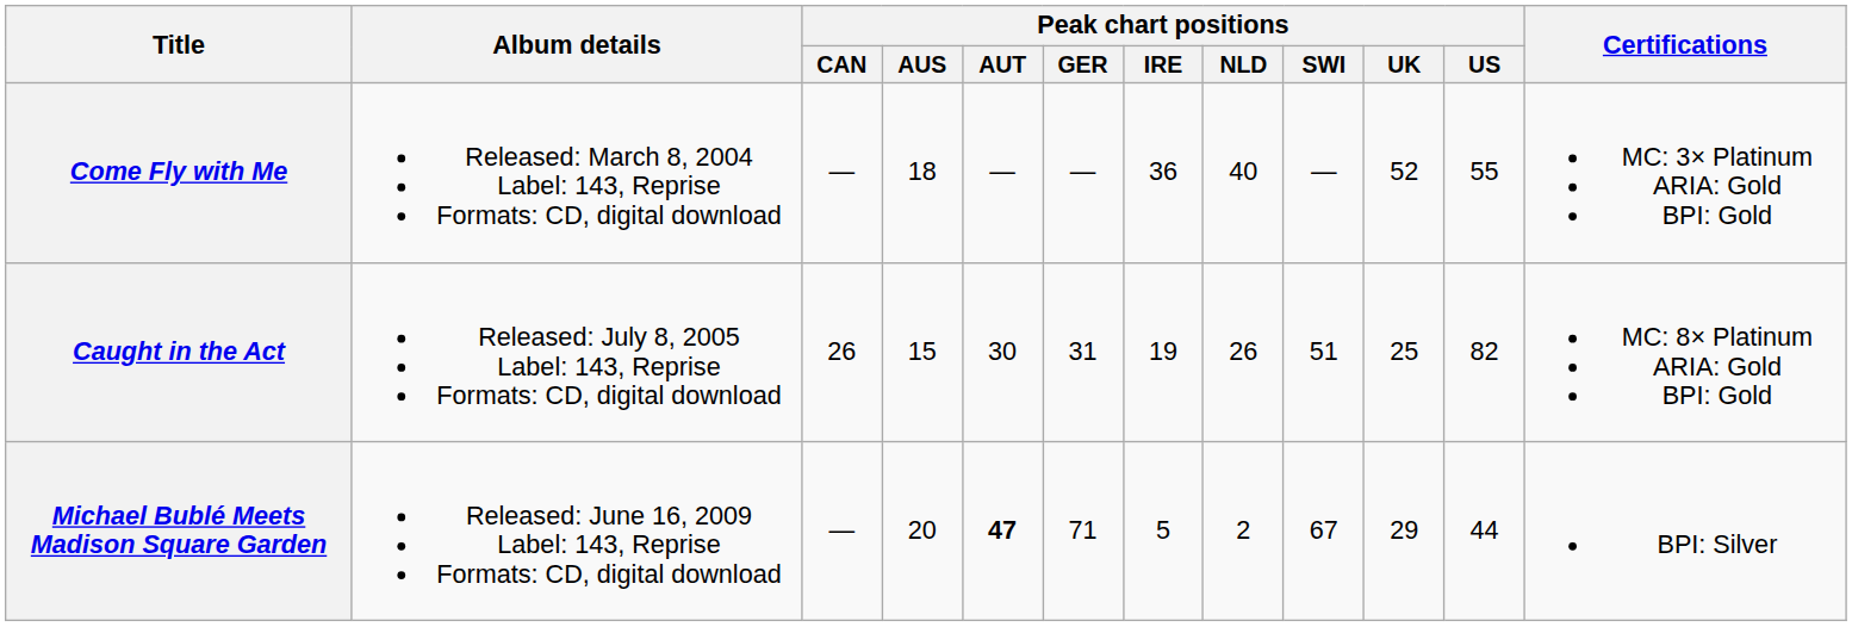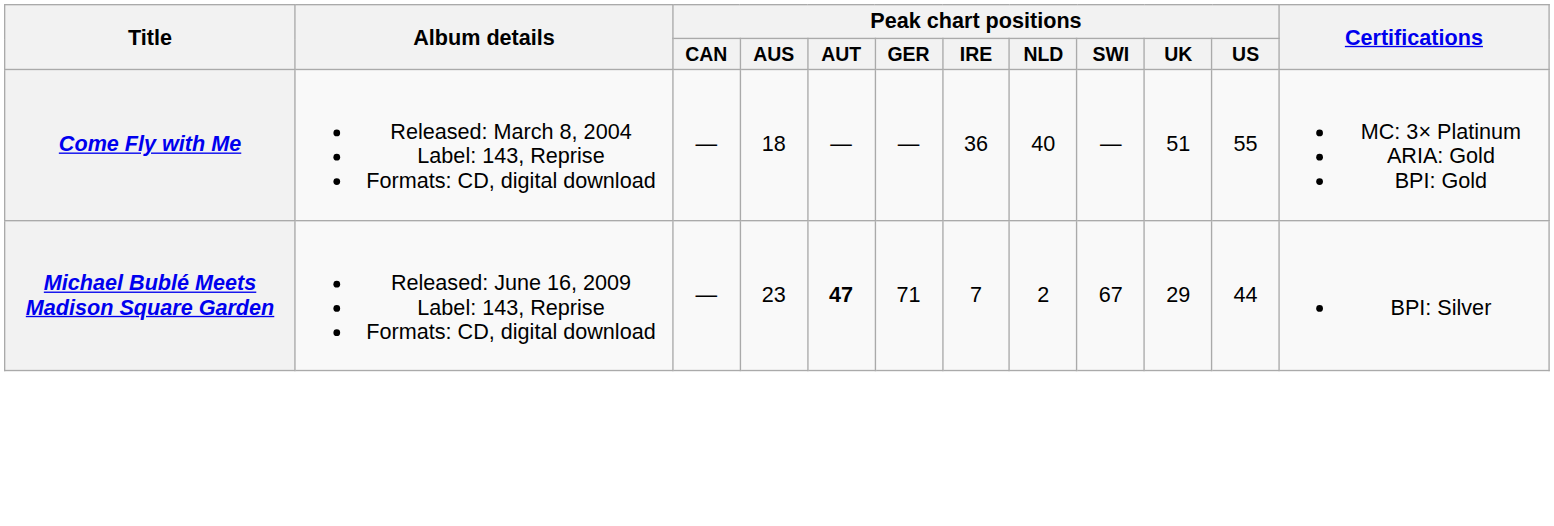Come Fly with Me | Peak chart positions / UK: 52 -> 51
- row: Caught in the Act | Released: July 8, 2005 Label: 143, Reprise Formats: CD, digital download | 26 | 15 | 30 | 31 | 19 | 26 | 51 | 25 | 82 | MC: 8× Platinum ARIA: Gold BPI: Gold
Michael Bublé Meets Madison Square Garden | Peak chart positions / AUS: 20 -> 23
Michael Bublé Meets Madison Square Garden | Peak chart positions / IRE: 5 -> 7
